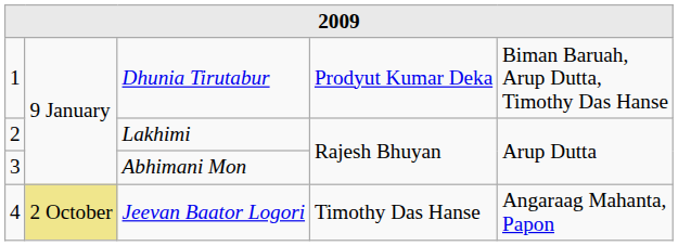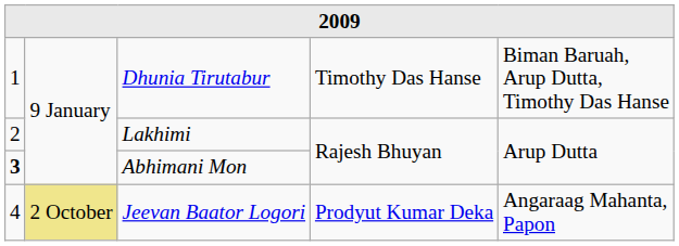Dhunia Tirutabur | column 4: Prodyut Kumar Deka -> Timothy Das Hanse
Abhimani Mon | column 1: normal -> bold
Jeevan Baator Logori | column 4: Timothy Das Hanse -> Prodyut Kumar Deka
